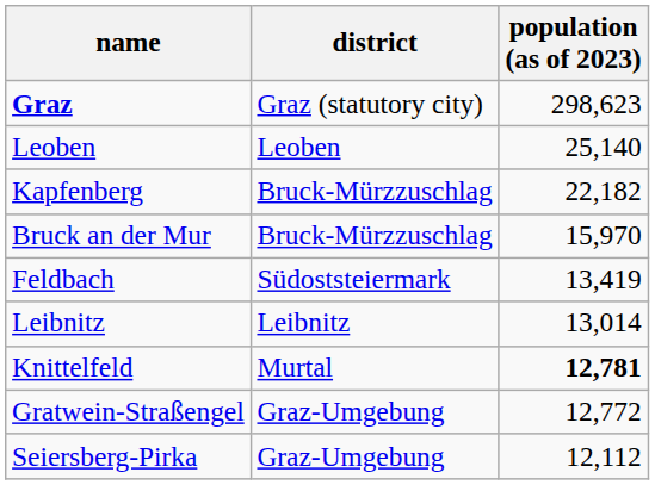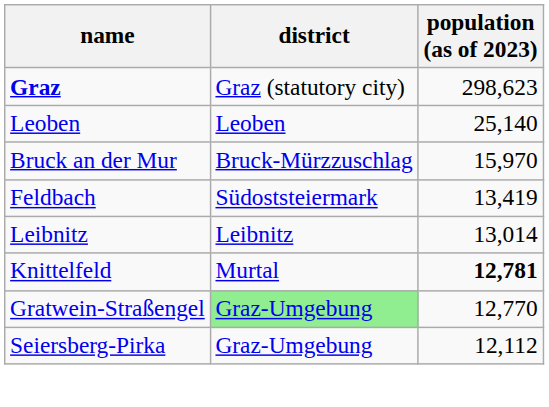- row: Kapfenberg | Bruck-Mürzzuschlag | 22,182
Gratwein-Straßengel | district: no background -> lightgreen background
Gratwein-Straßengel | population (as of 2023): 12,772 -> 12,770
